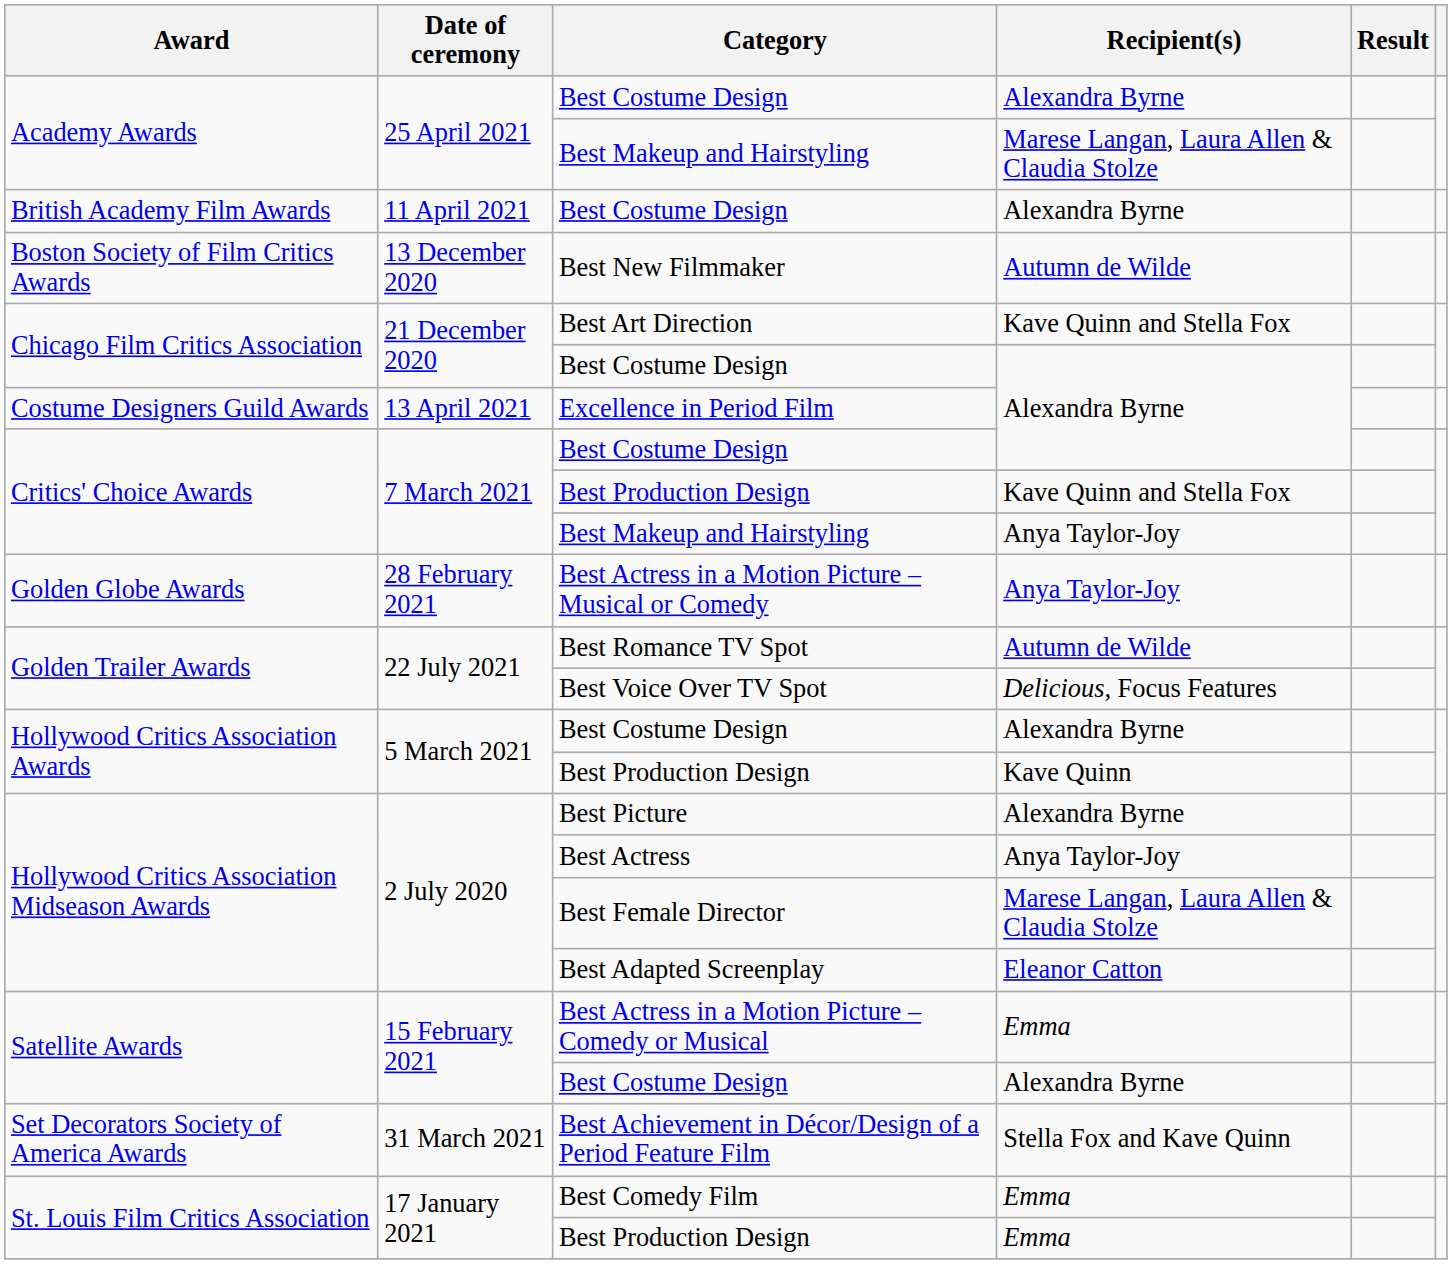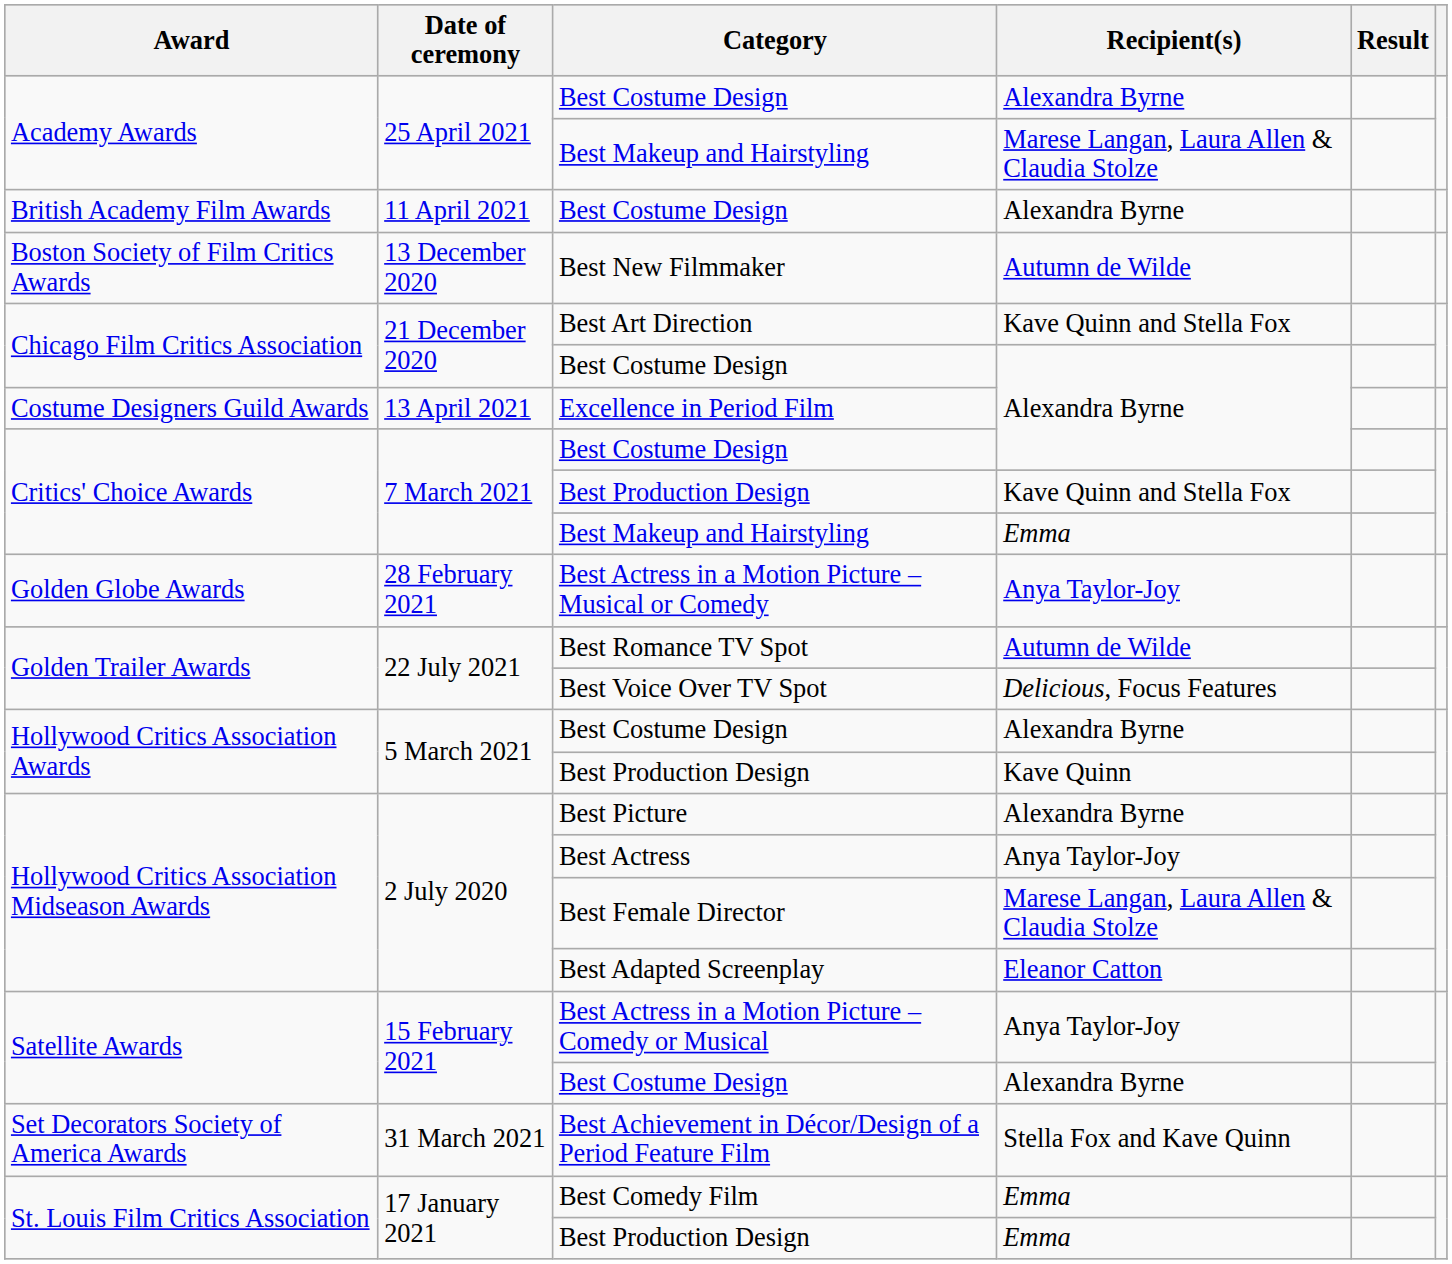Critics' Choice Awards / Best Makeup and Hairstyling | Recipient(s): Anya Taylor-Joy -> Emma
Best Actress in a Motion Picture – Comedy or Musical | Recipient(s): Emma -> Anya Taylor-Joy
